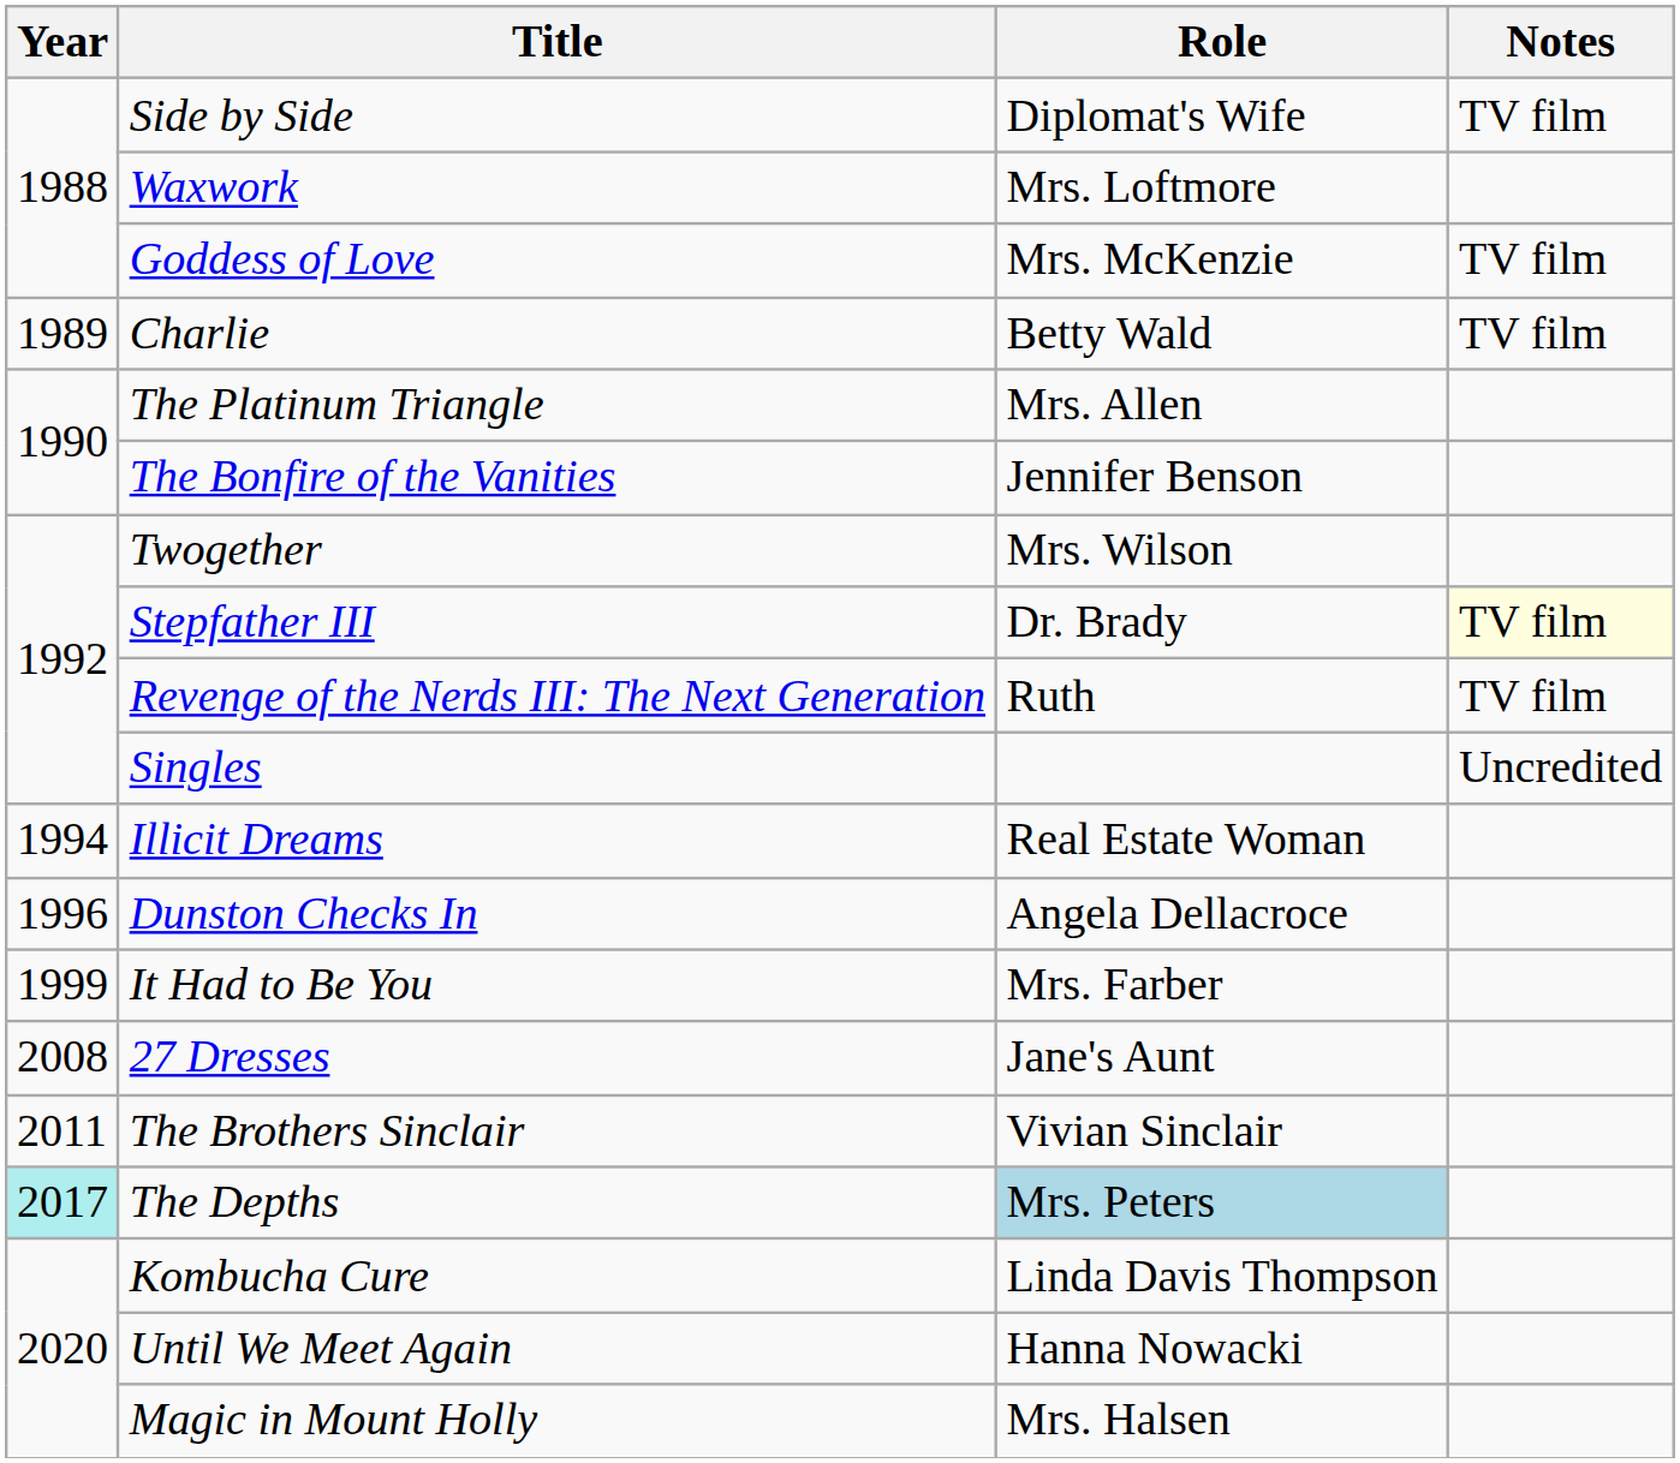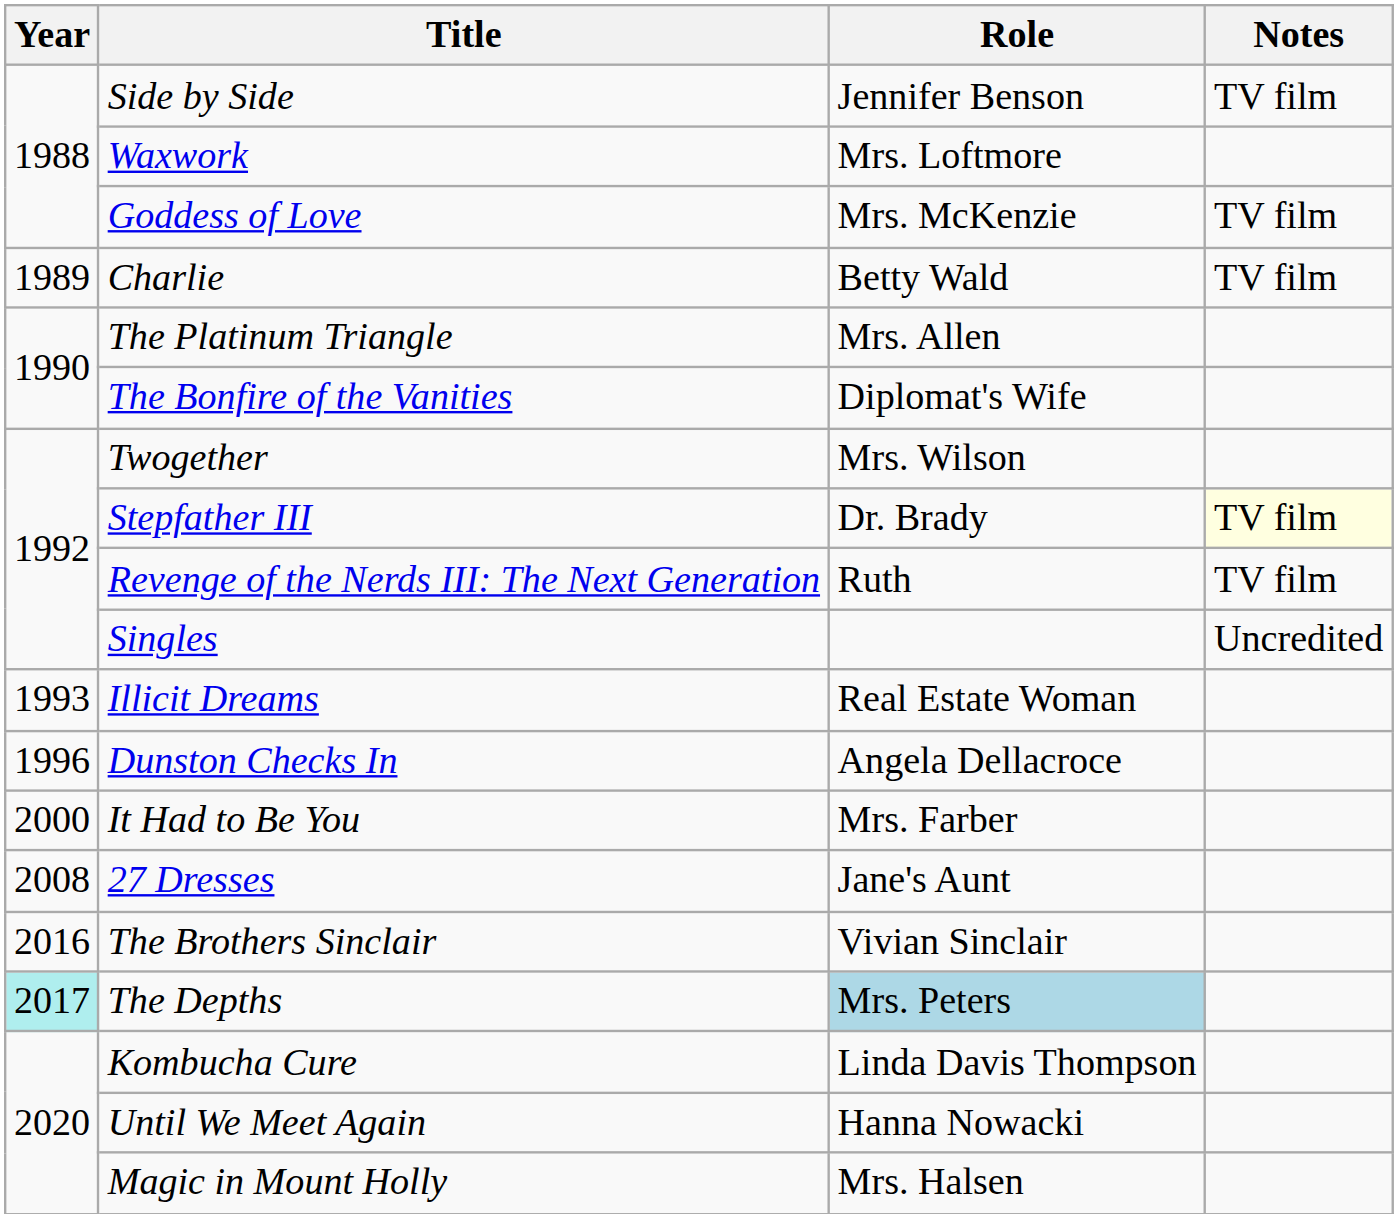Side by Side | Role: Diplomat's Wife -> Jennifer Benson
The Bonfire of the Vanities | Role: Jennifer Benson -> Diplomat's Wife
Illicit Dreams | Year: 1994 -> 1993
It Had to Be You | Year: 1999 -> 2000
The Brothers Sinclair | Year: 2011 -> 2016
